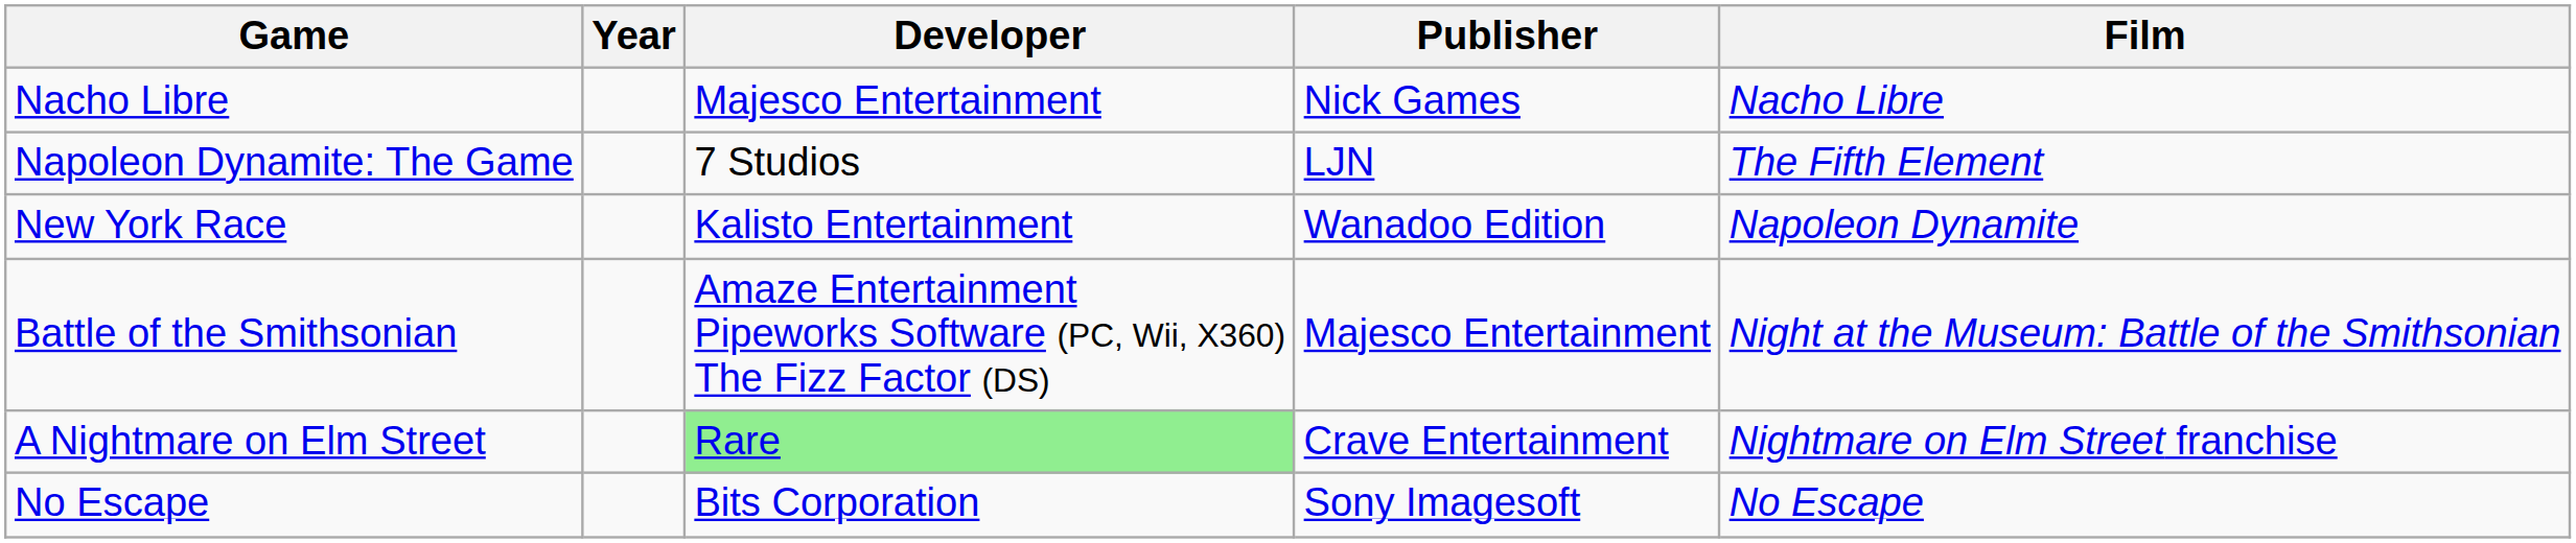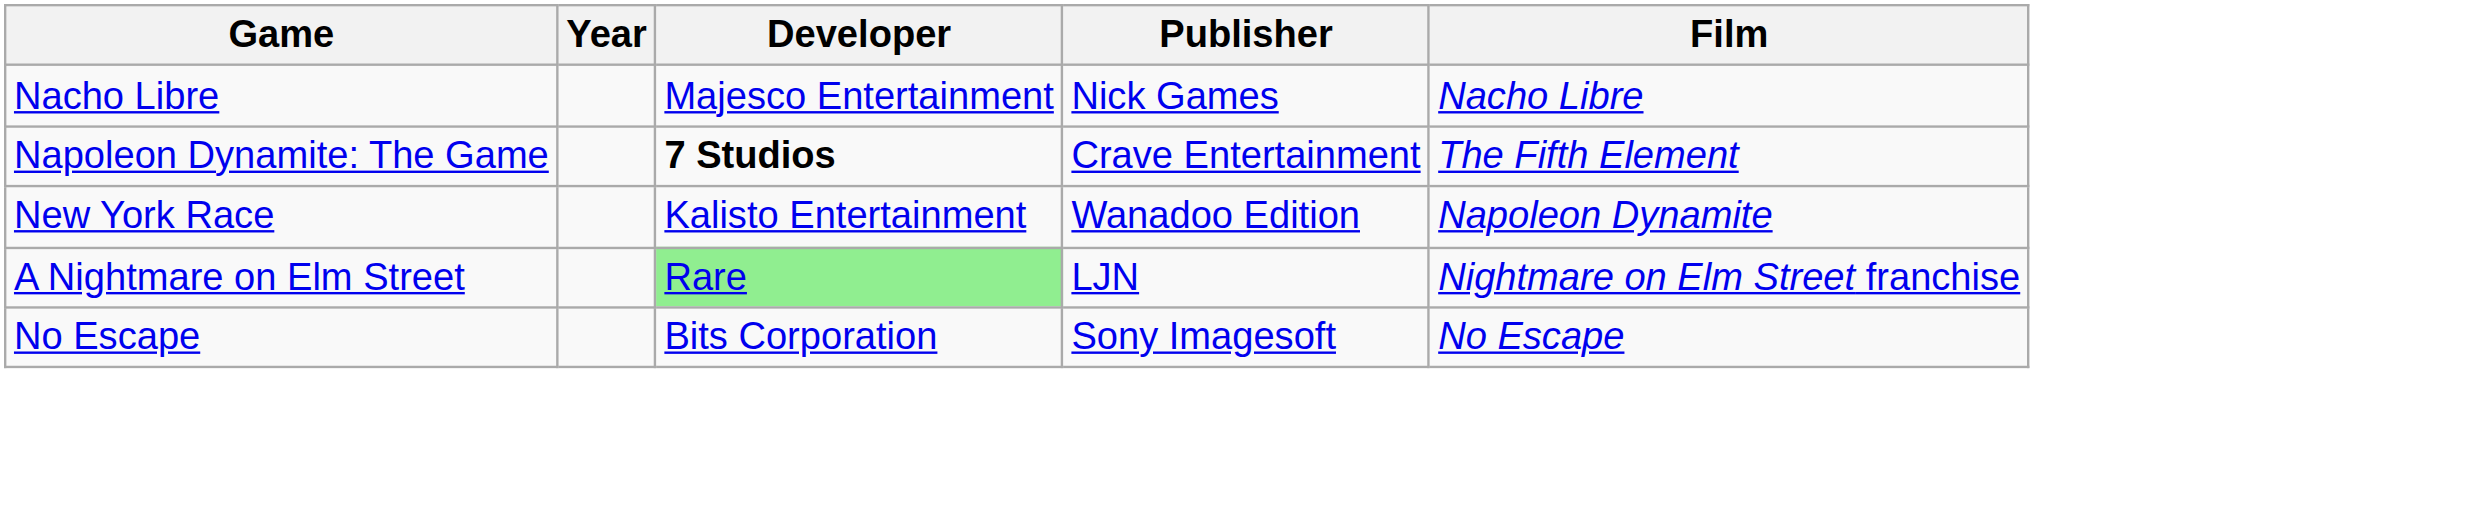Napoleon Dynamite: The Game | Developer: normal -> bold
Napoleon Dynamite: The Game | Publisher: LJN -> Crave Entertainment
- row: Battle of the Smithsonian | Amaze Entertainment Pipeworks Software (PC, Wii, X360) The Fizz Factor (DS) | Majesco Entertainment | Night at the Museum: Battle of the Smithsonian
A Nightmare on Elm Street | Publisher: Crave Entertainment -> LJN
